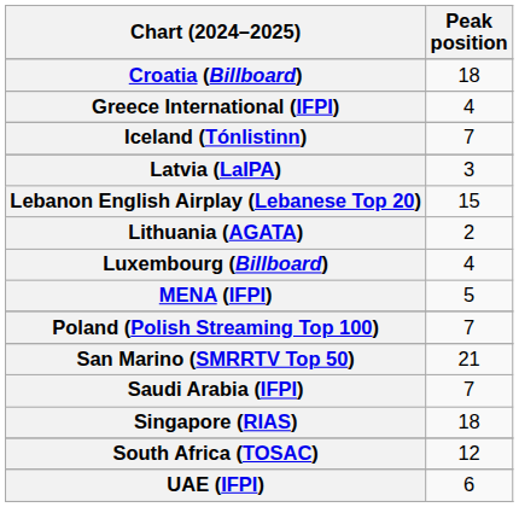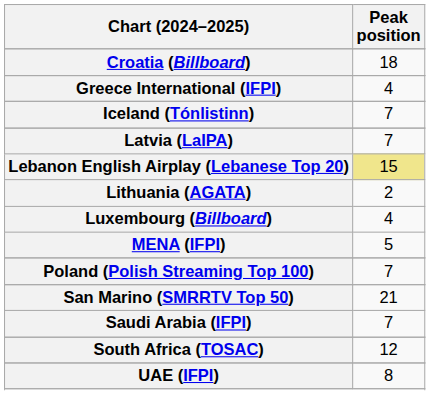Latvia (LaIPA) | Peak position: 3 -> 7
Lebanon English Airplay (Lebanese Top 20) | Peak position: no background -> khaki background
- row: Singapore (RIAS) | 18
UAE (IFPI) | Peak position: 6 -> 8
